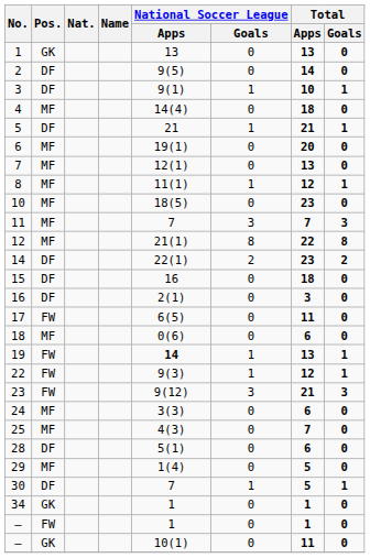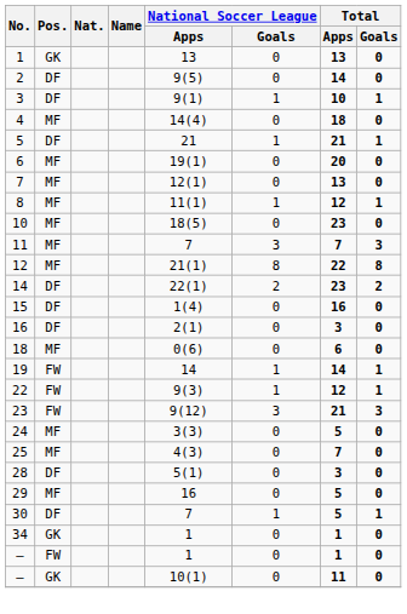15 | National Soccer League / Apps: 16 -> 1(4)
15 | Total / Apps: 18 -> 16
- row: 17 | FW | 6(5) | 0 | 11 | 0
19 | National Soccer League / Apps: bold -> normal
19 | Total / Apps: 13 -> 14
24 | Total / Apps: 6 -> 5
28 | Total / Apps: 6 -> 3
29 | National Soccer League / Apps: 1(4) -> 16
